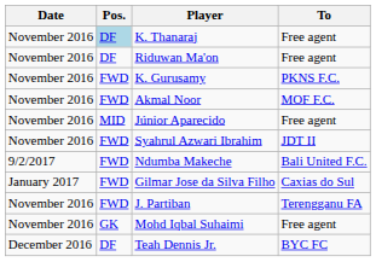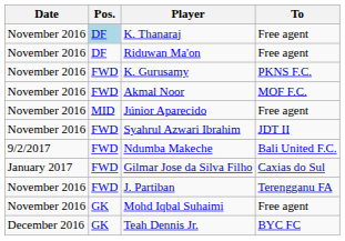Teah Dennis Jr. | Pos.: DF -> GK
